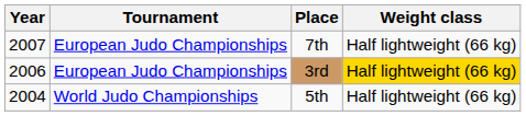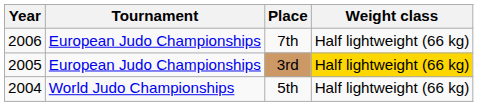7th | Year: 2007 -> 2006
3rd | Year: 2006 -> 2005
